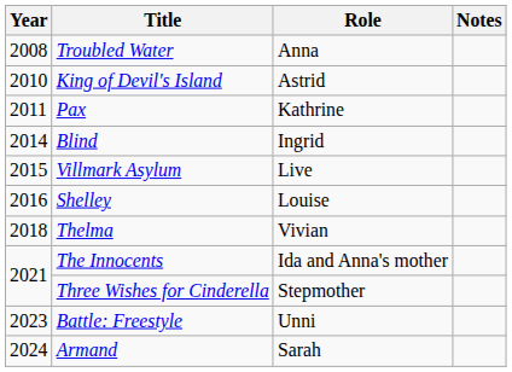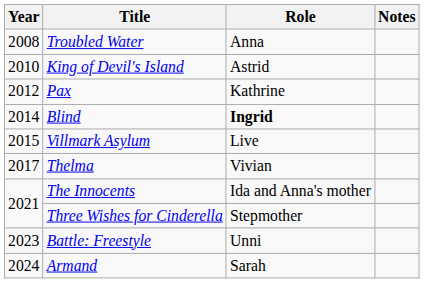Pax | Year: 2011 -> 2012
Blind | Role: normal -> bold
- row: 2016 | Shelley | Louise
Thelma | Year: 2018 -> 2017
